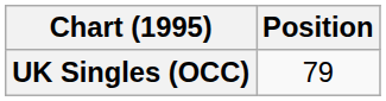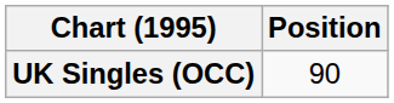UK Singles (OCC) | Position: 79 -> 90
